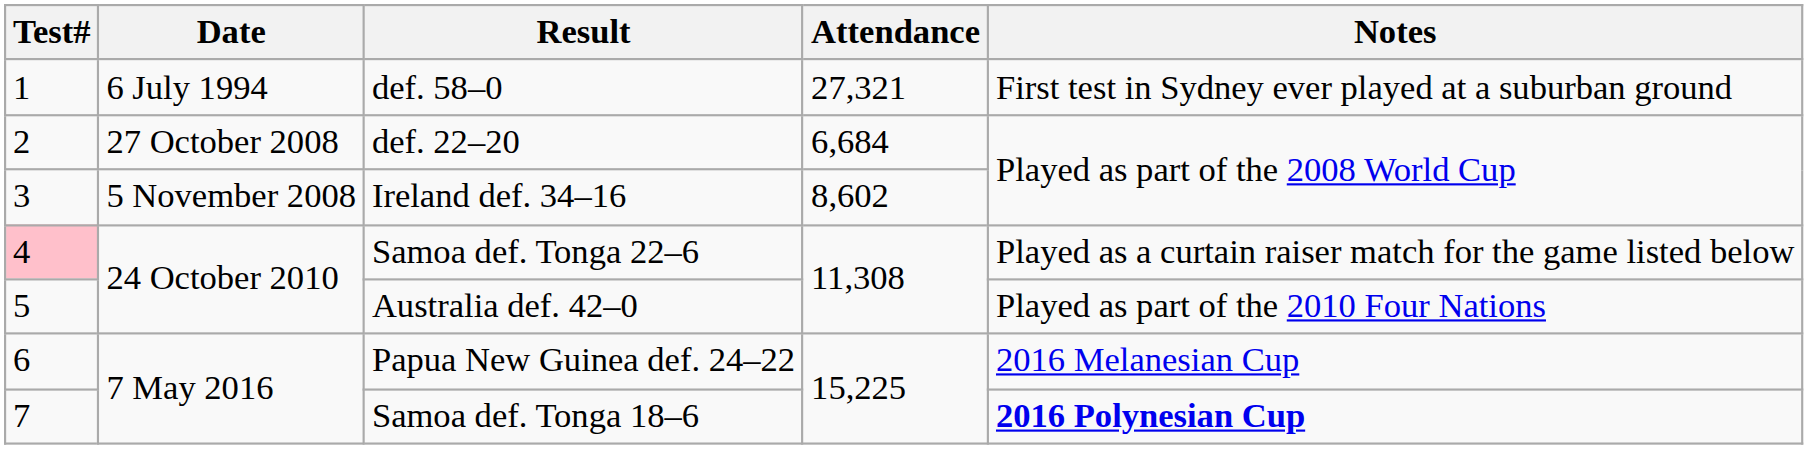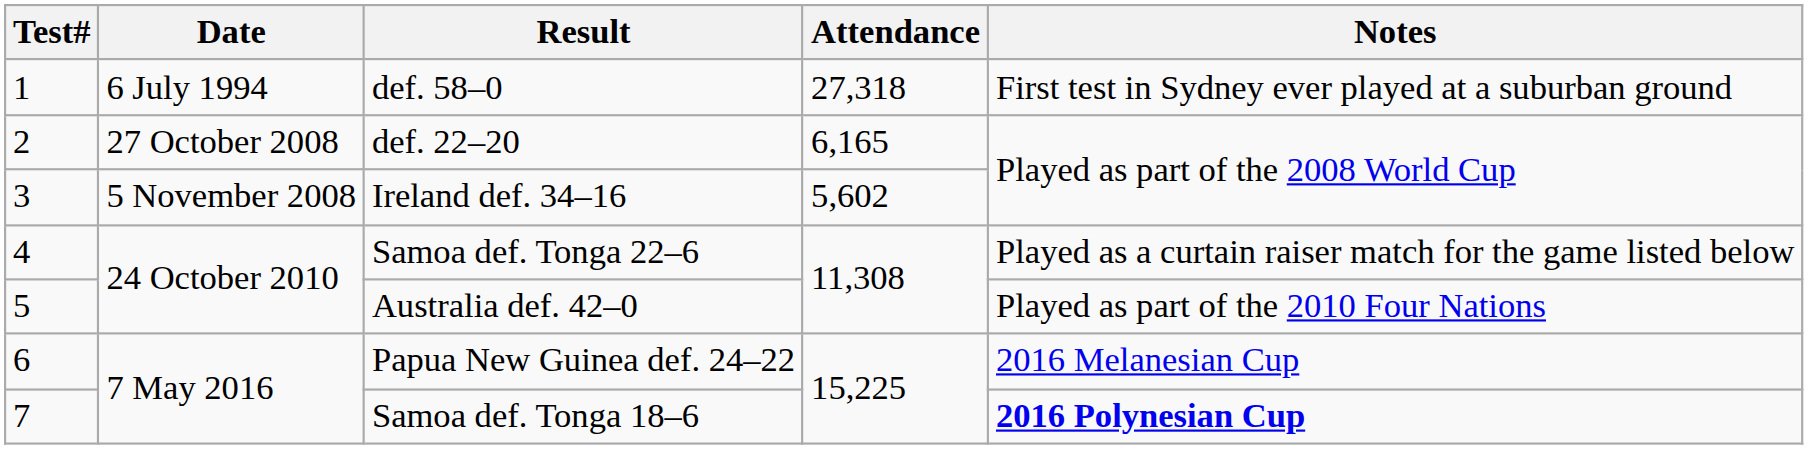def. 58–0 | Attendance: 27,321 -> 27,318
def. 22–20 | Attendance: 6,684 -> 6,165
Ireland def. 34–16 | Attendance: 8,602 -> 5,602
Samoa def. Tonga 22–6 | Test#: pink background -> no background
